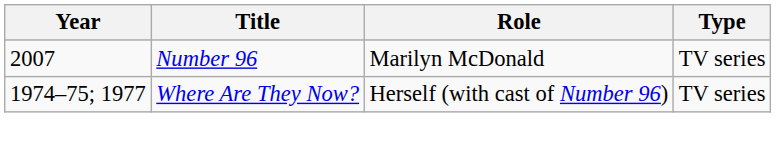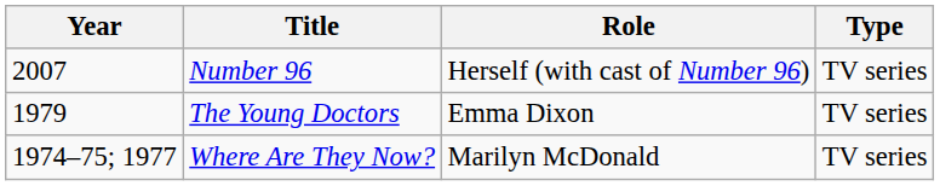Number 96 | Role: Marilyn McDonald -> Herself (with cast of Number 96)
+ row: 1979 | The Young Doctors | Emma Dixon | TV series
Where Are They Now? | Role: Herself (with cast of Number 96) -> Marilyn McDonald
